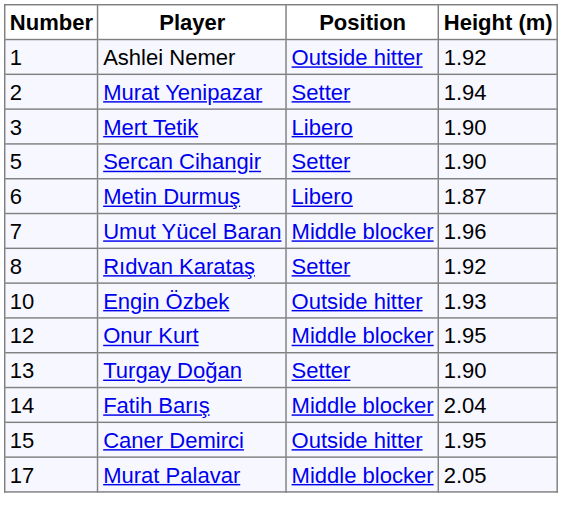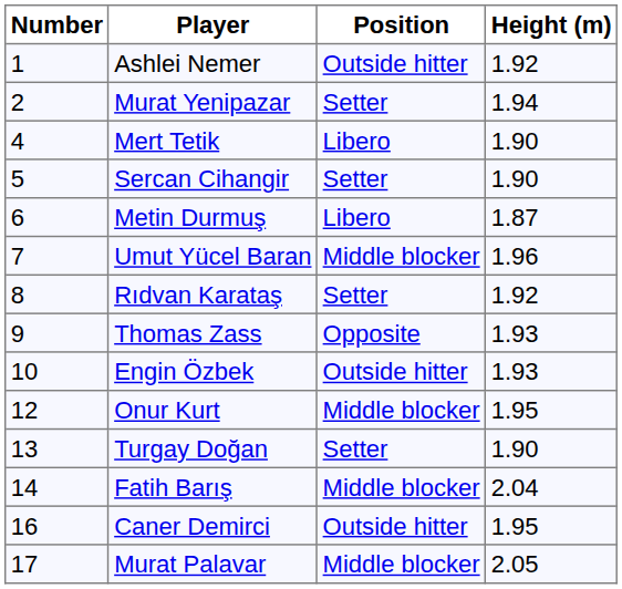Mert Tetik | Number: 3 -> 4
+ row: 9 | Thomas Zass | Opposite | 1.93
Caner Demirci | Number: 15 -> 16
